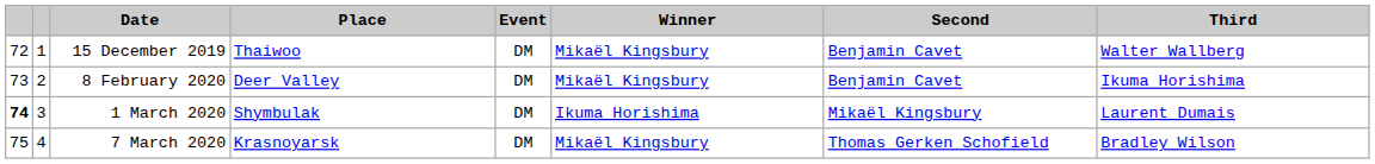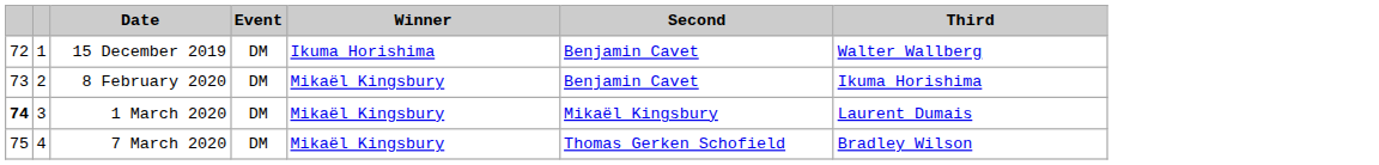- column: Place | Thaiwoo | Deer Valley | Shymbulak | Krasnoyarsk
15 December 2019 | Winner: Mikaël Kingsbury -> Ikuma Horishima
1 March 2020 | Winner: Ikuma Horishima -> Mikaël Kingsbury
